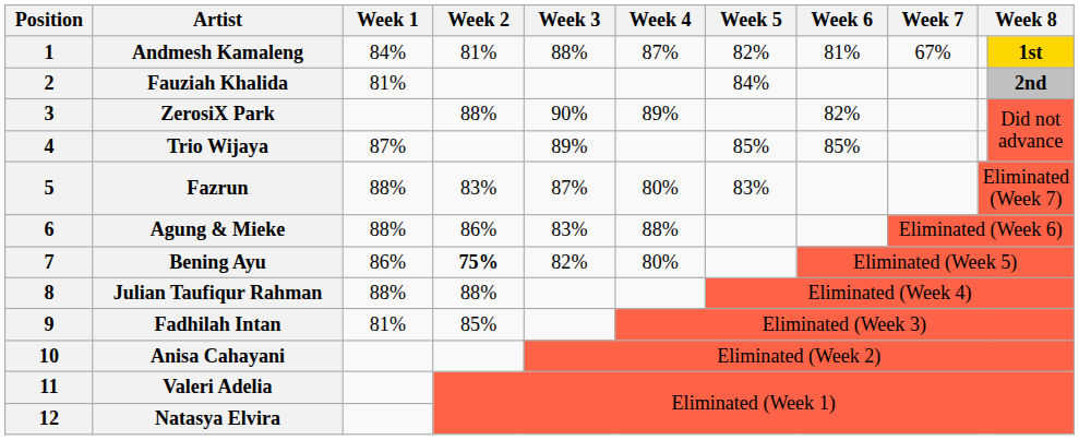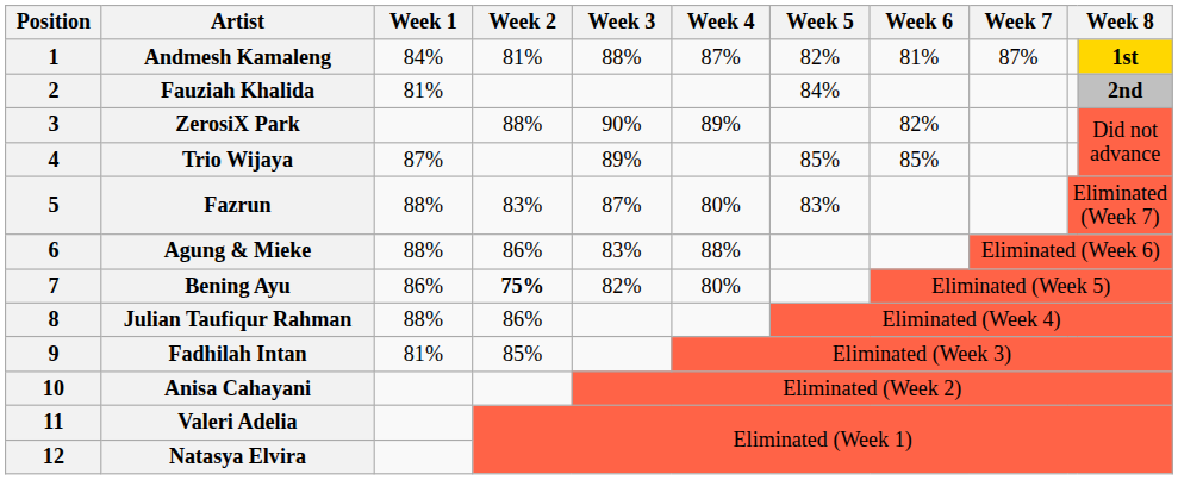Andmesh Kamaleng | Week 7: 67% -> 87%
Julian Taufiqur Rahman | Week 2: 88% -> 86%
